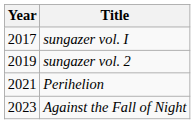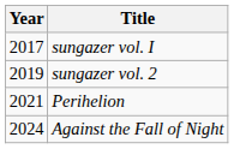Against the Fall of Night | Year: 2023 -> 2024
